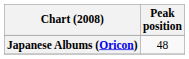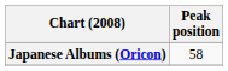Japanese Albums (Oricon) | Peak position: 48 -> 58
